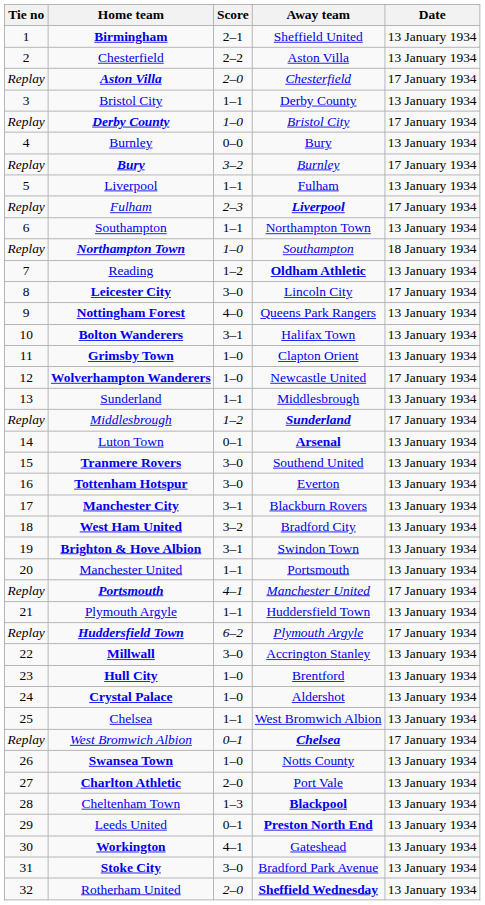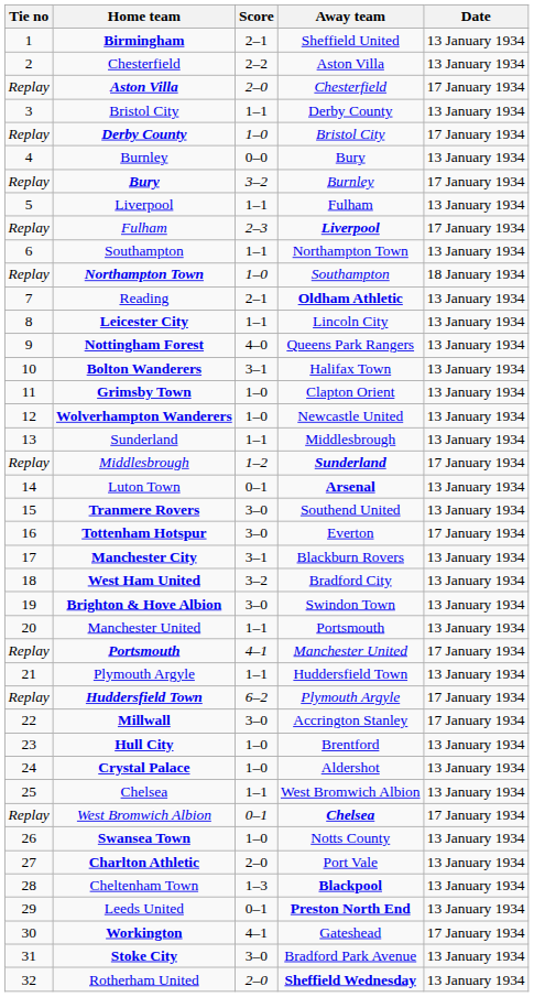Reading | Score: 1–2 -> 2–1
Leicester City | Score: 3–0 -> 1–1
Leicester City | Date: 17 January 1934 -> 13 January 1934
Wolverhampton Wanderers | Date: 17 January 1934 -> 13 January 1934
Tottenham Hotspur | Date: 13 January 1934 -> 17 January 1934
Brighton & Hove Albion | Score: 3–1 -> 3–0
Millwall | Date: 13 January 1934 -> 17 January 1934
Workington | Date: 13 January 1934 -> 17 January 1934
